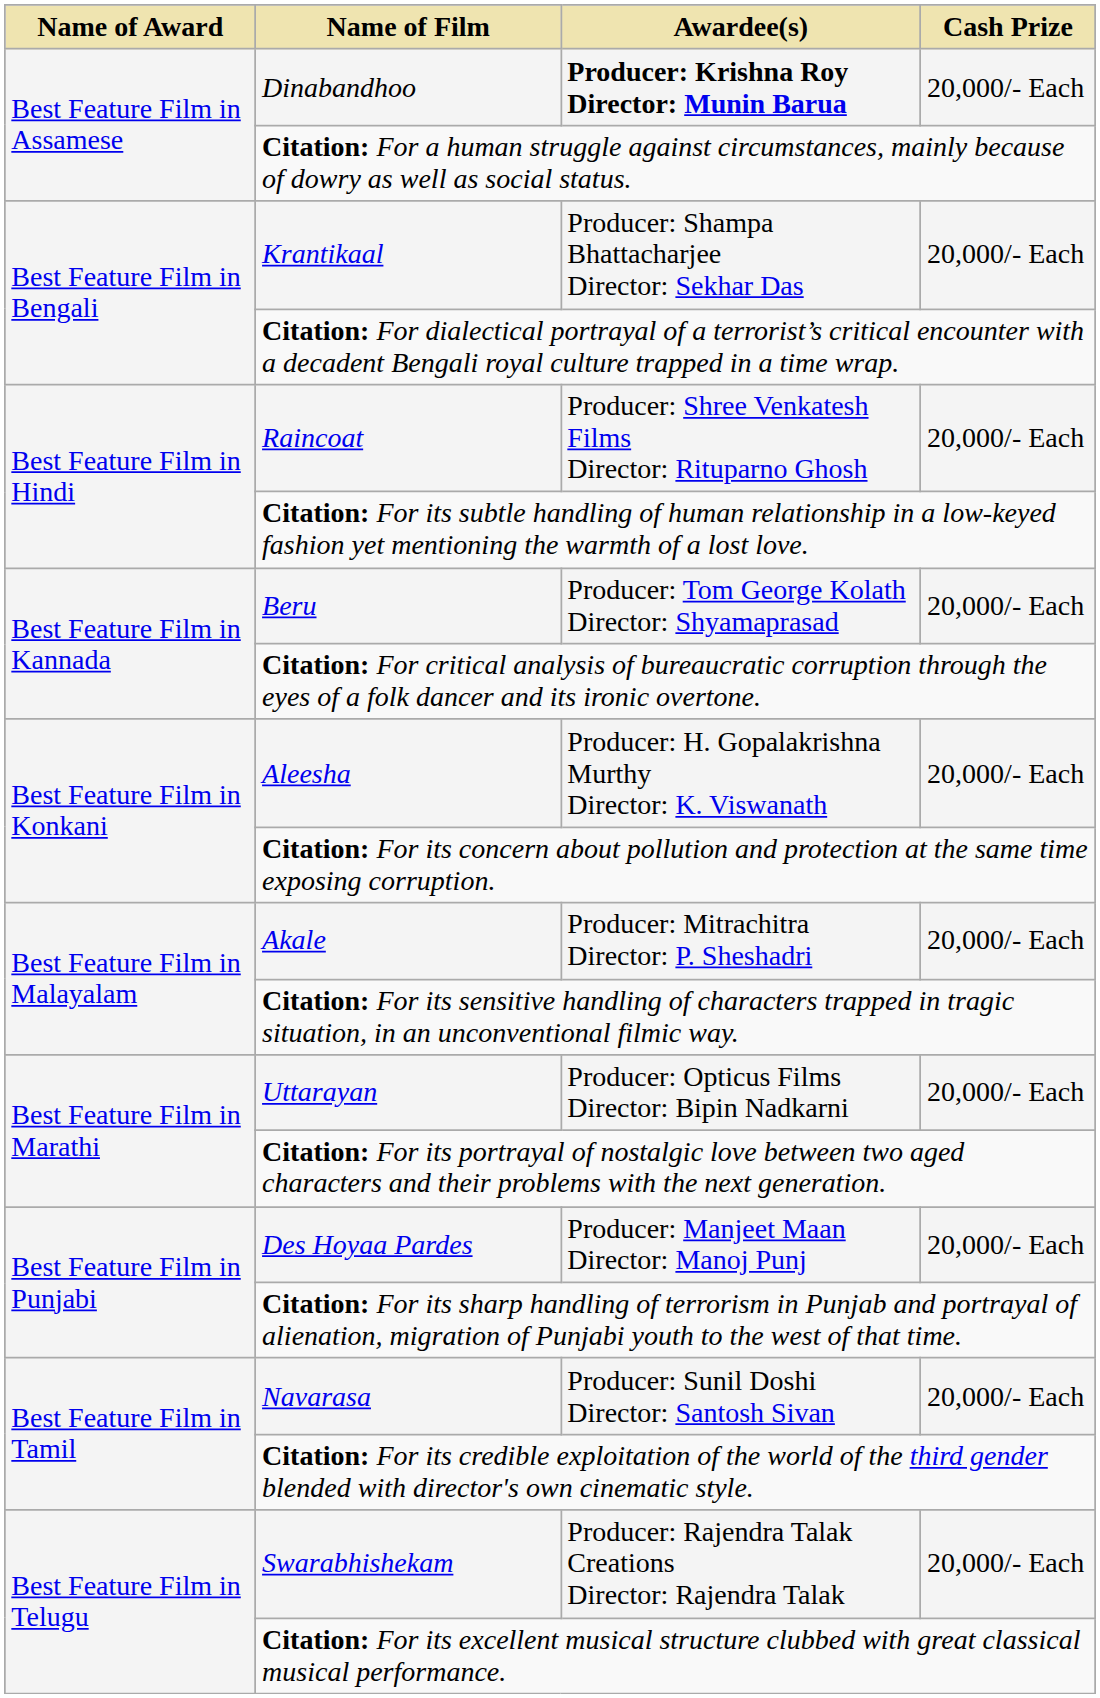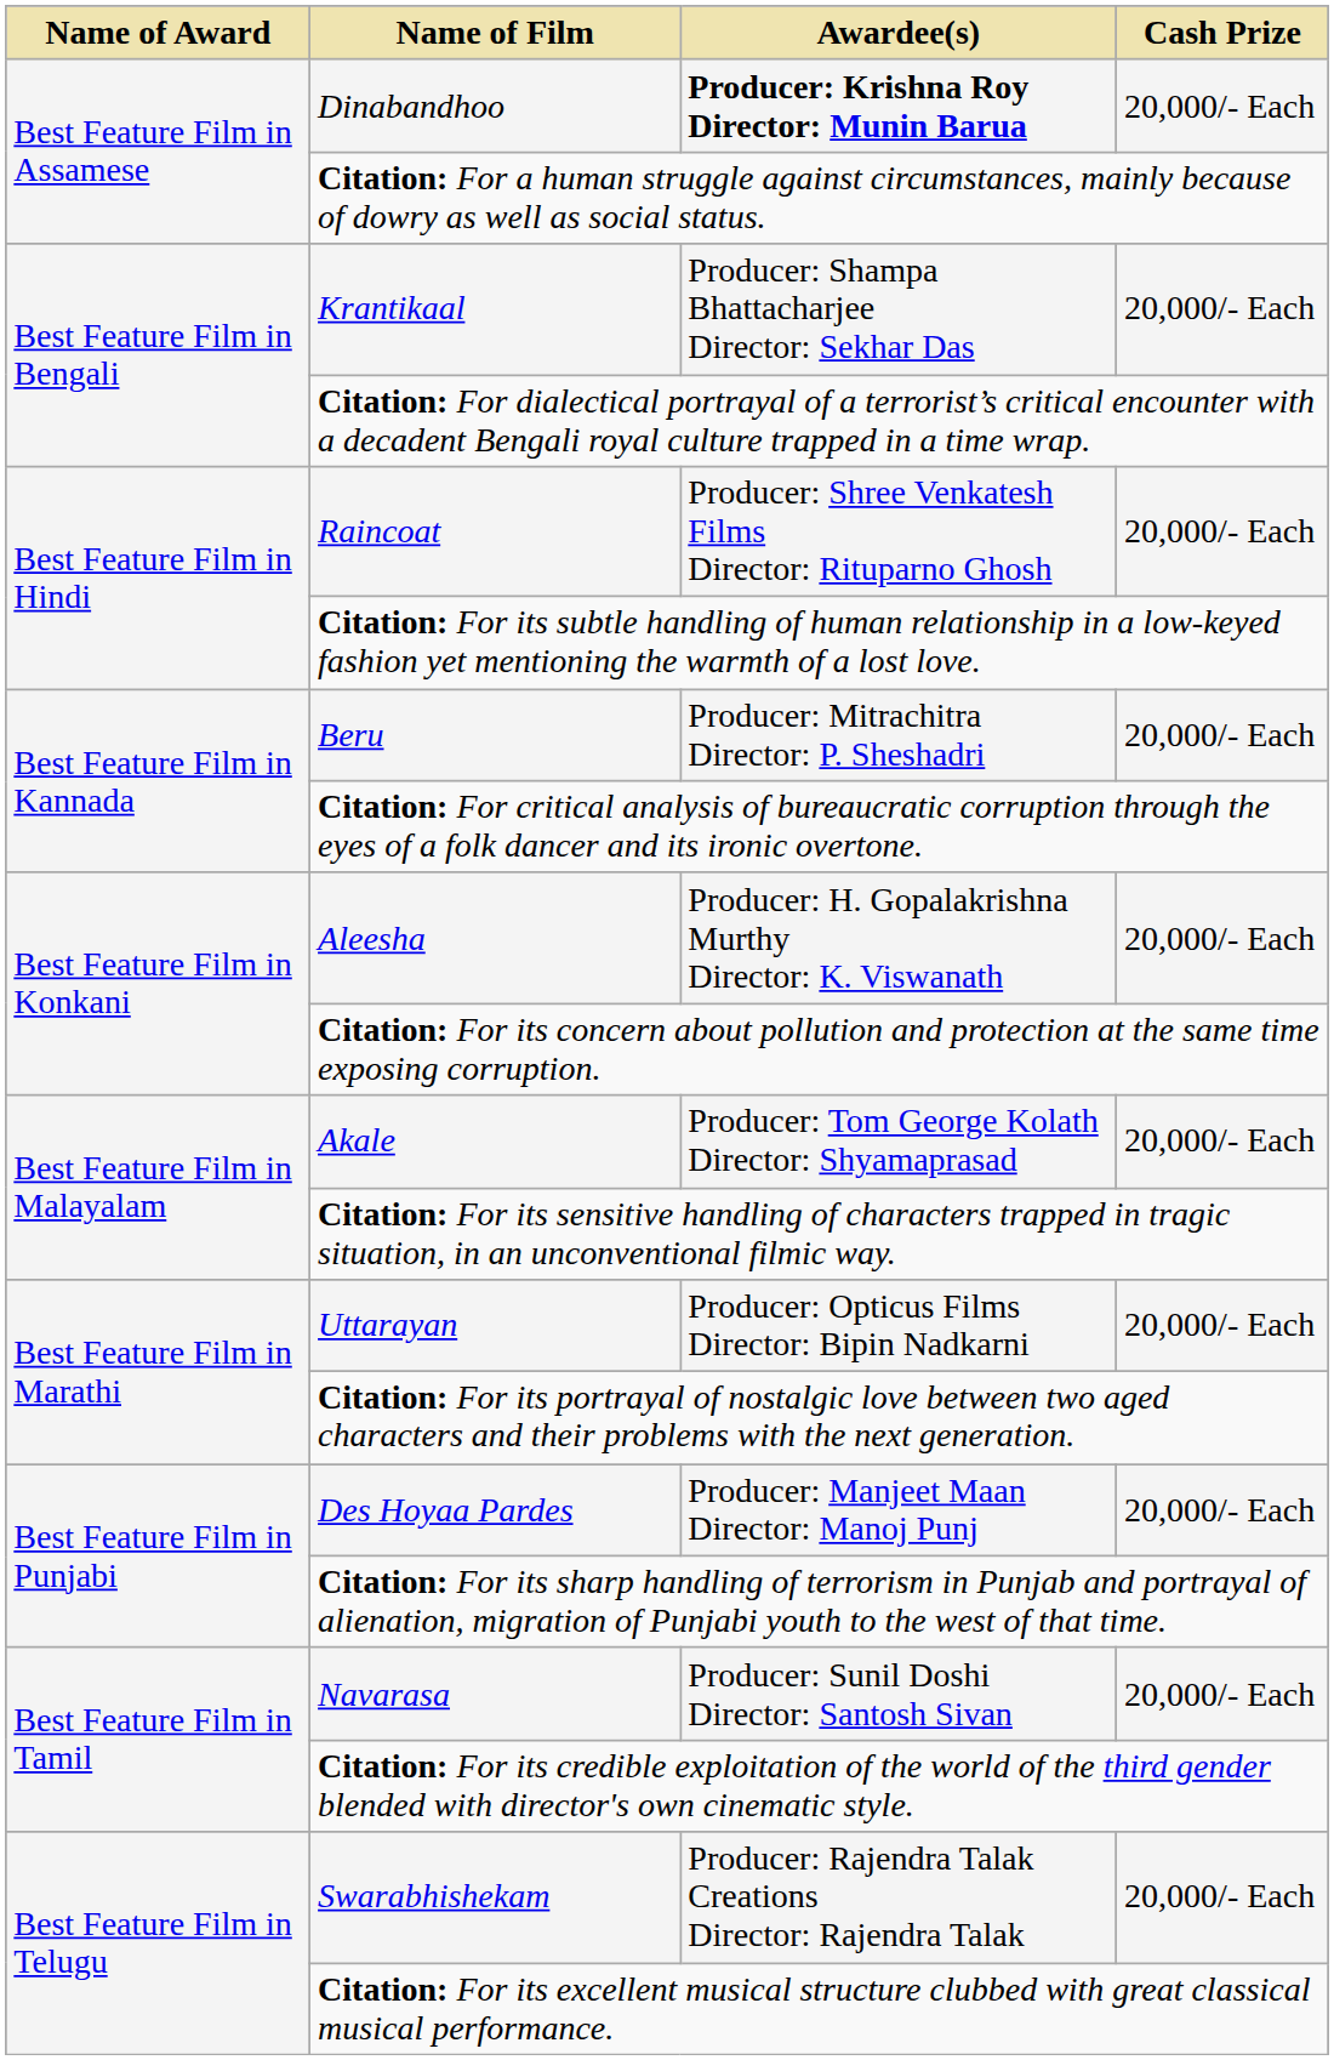Beru | Awardee(s): Producer: Tom George Kolath Director: Shyamaprasad -> Producer: Mitrachitra Director: P. Sheshadri
Akale | Awardee(s): Producer: Mitrachitra Director: P. Sheshadri -> Producer: Tom George Kolath Director: Shyamaprasad
